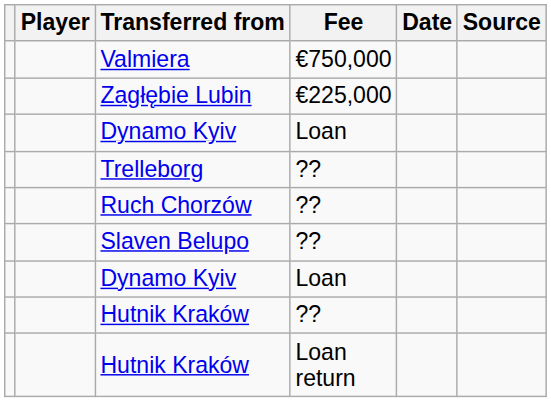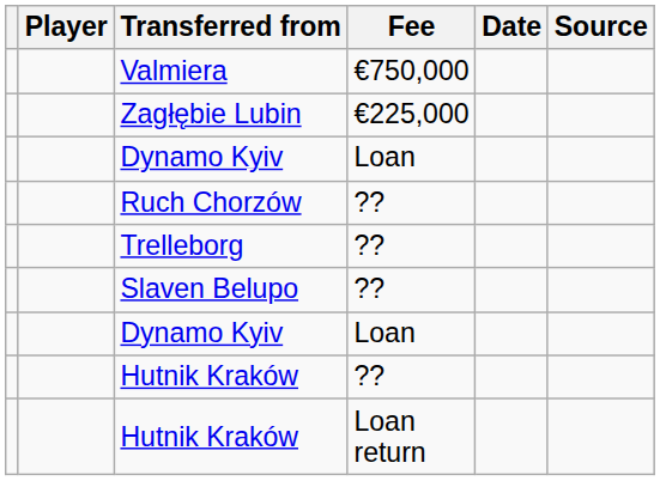rows swapped: Trelleborg <-> Ruch Chorzów
